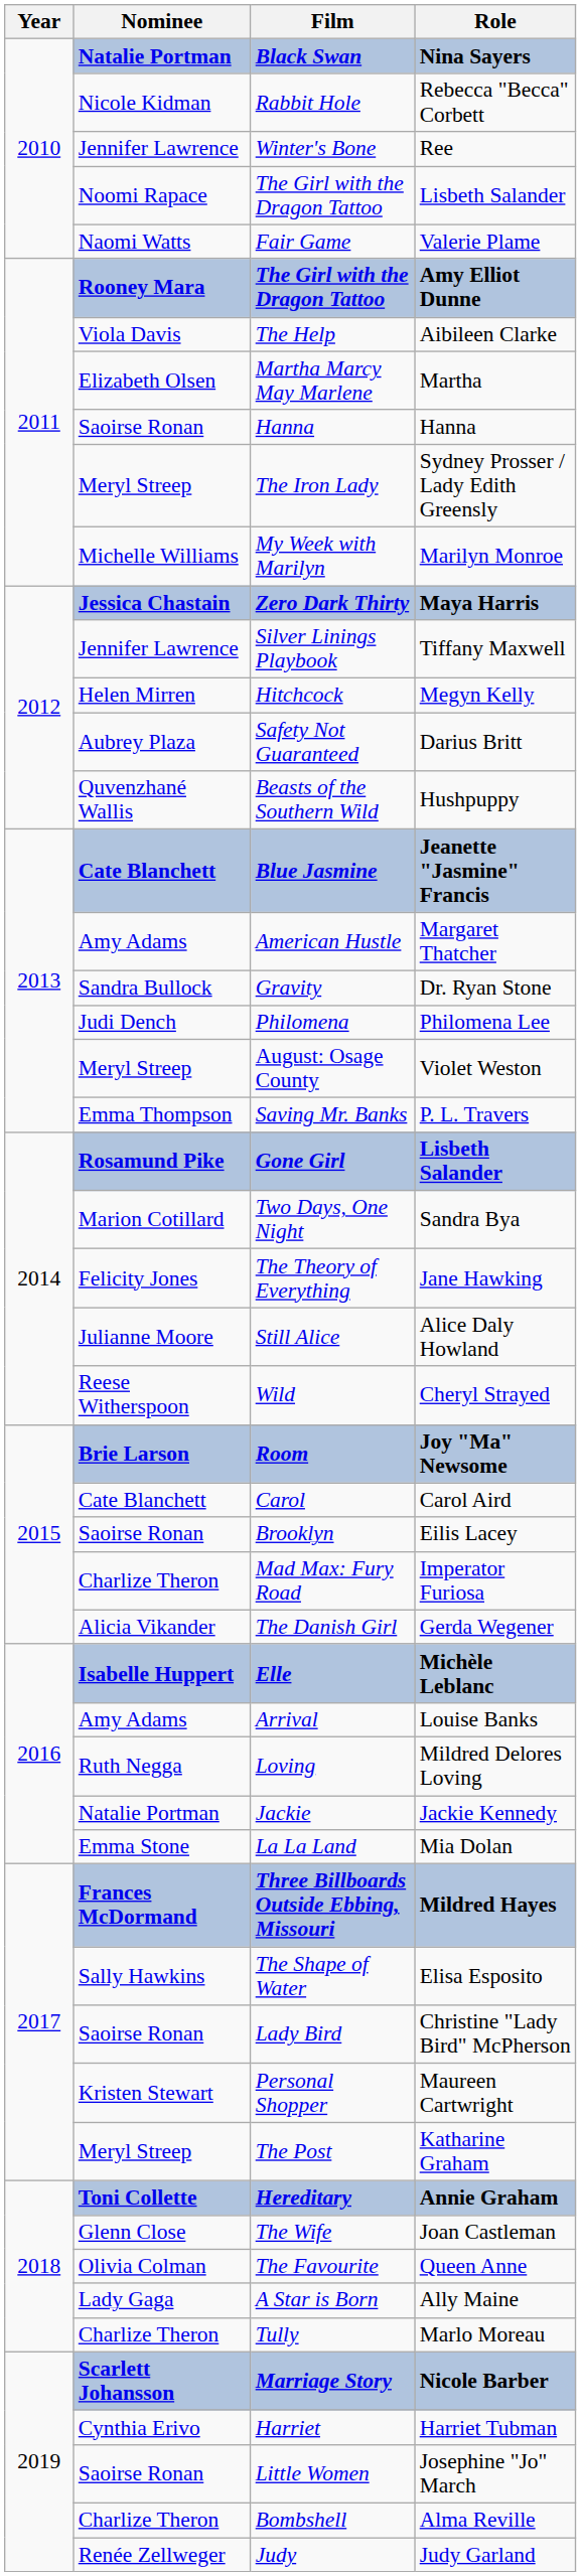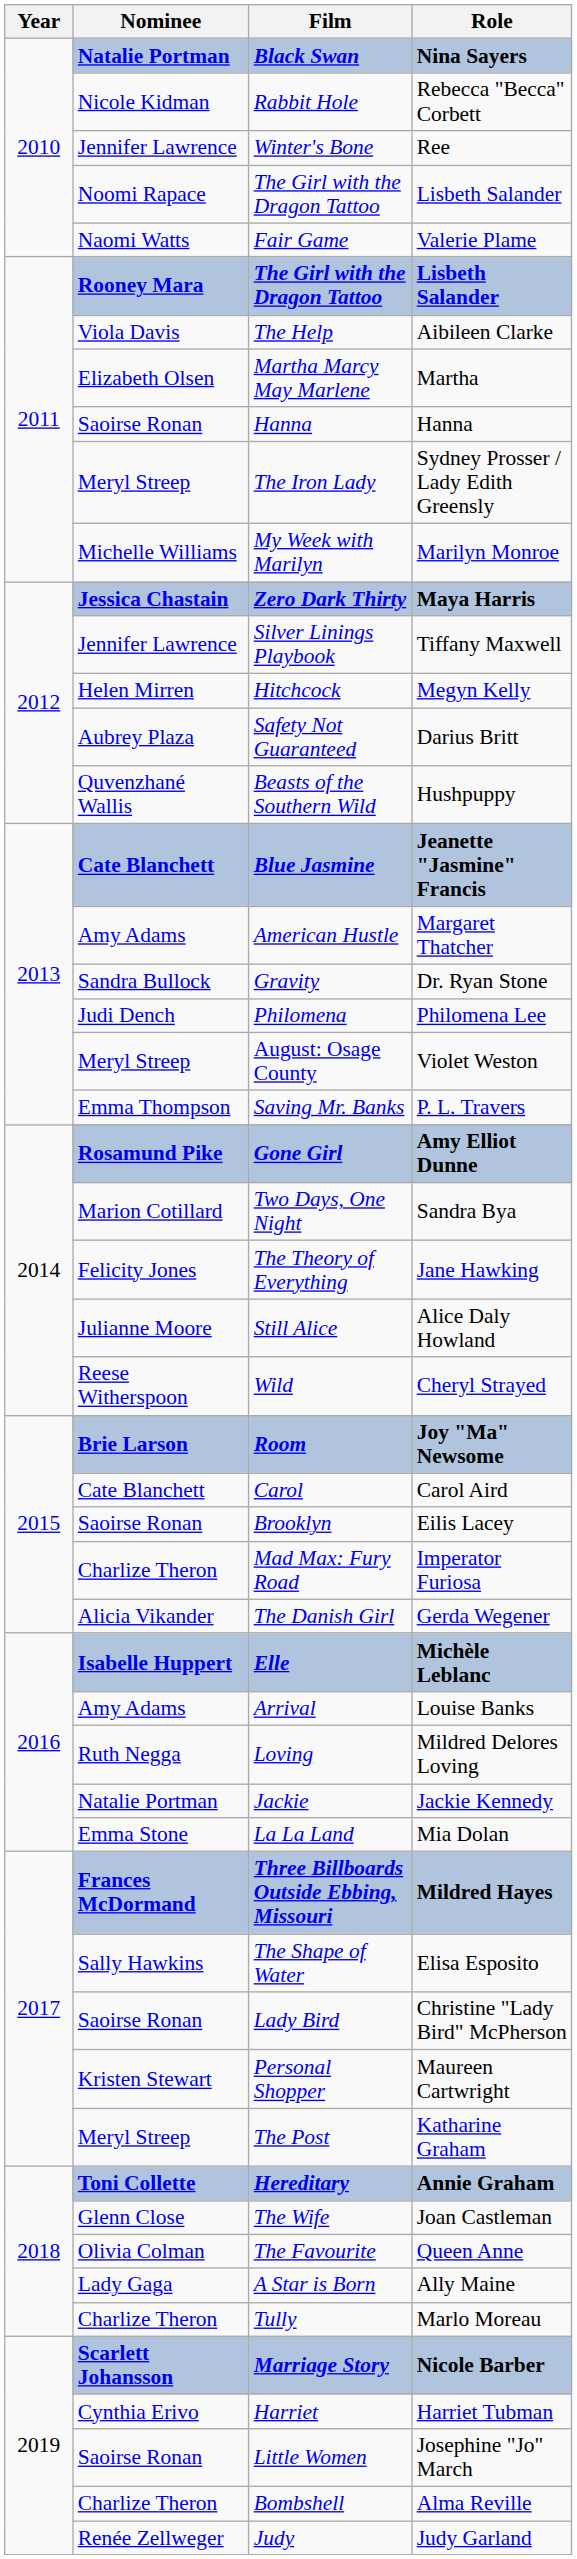Rooney Mara / The Girl with the Dragon Tattoo | Role: Amy Elliot Dunne -> Lisbeth Salander
Gone Girl | Role: Lisbeth Salander -> Amy Elliot Dunne
